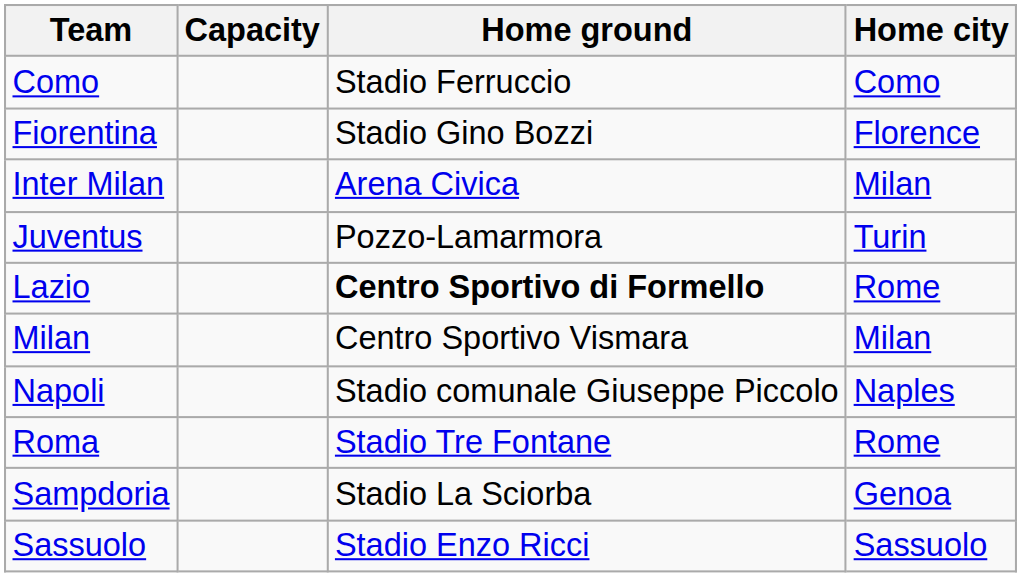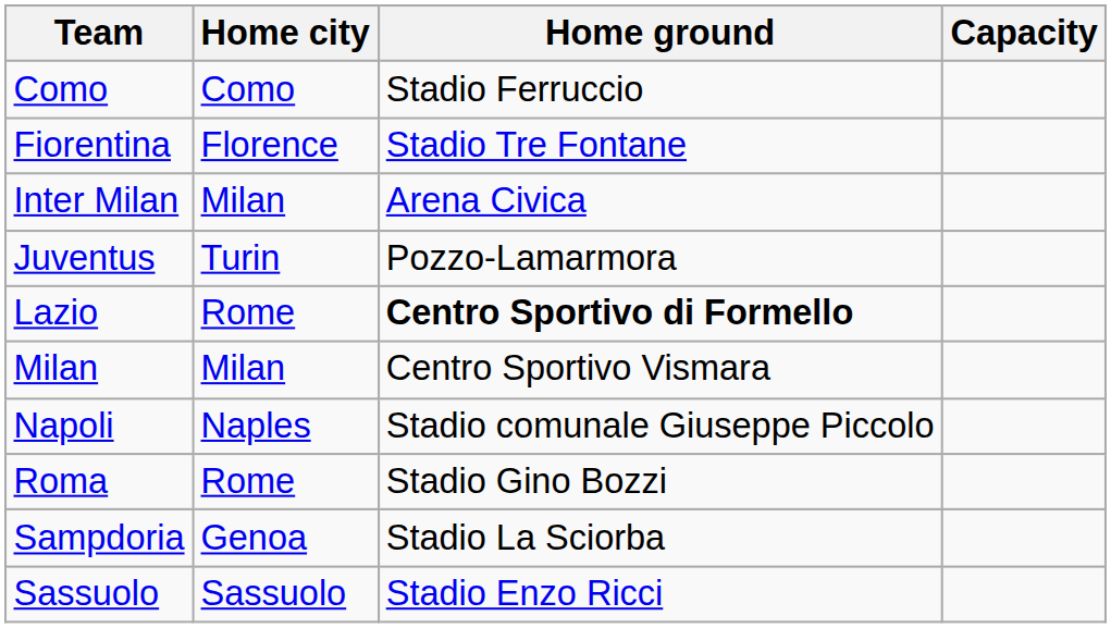columns swapped: Home city <-> Capacity
Fiorentina | Home ground: Stadio Gino Bozzi -> Stadio Tre Fontane
Roma | Home ground: Stadio Tre Fontane -> Stadio Gino Bozzi
